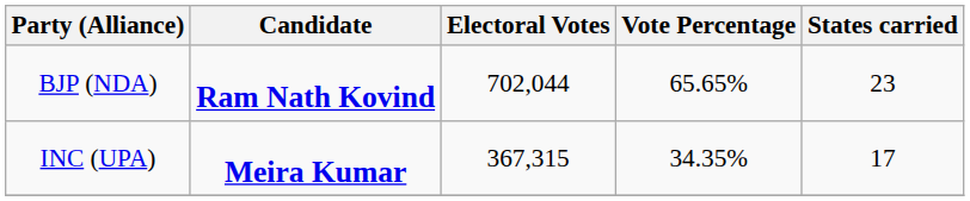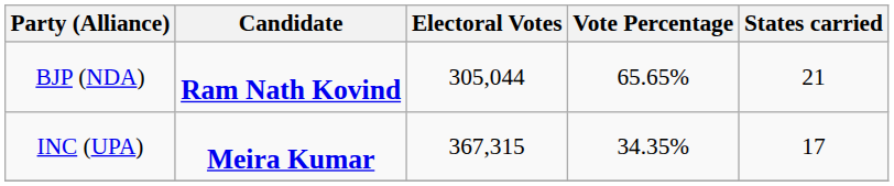BJP (NDA) | Electoral Votes: 702,044 -> 305,044
BJP (NDA) | States carried: 23 -> 21
